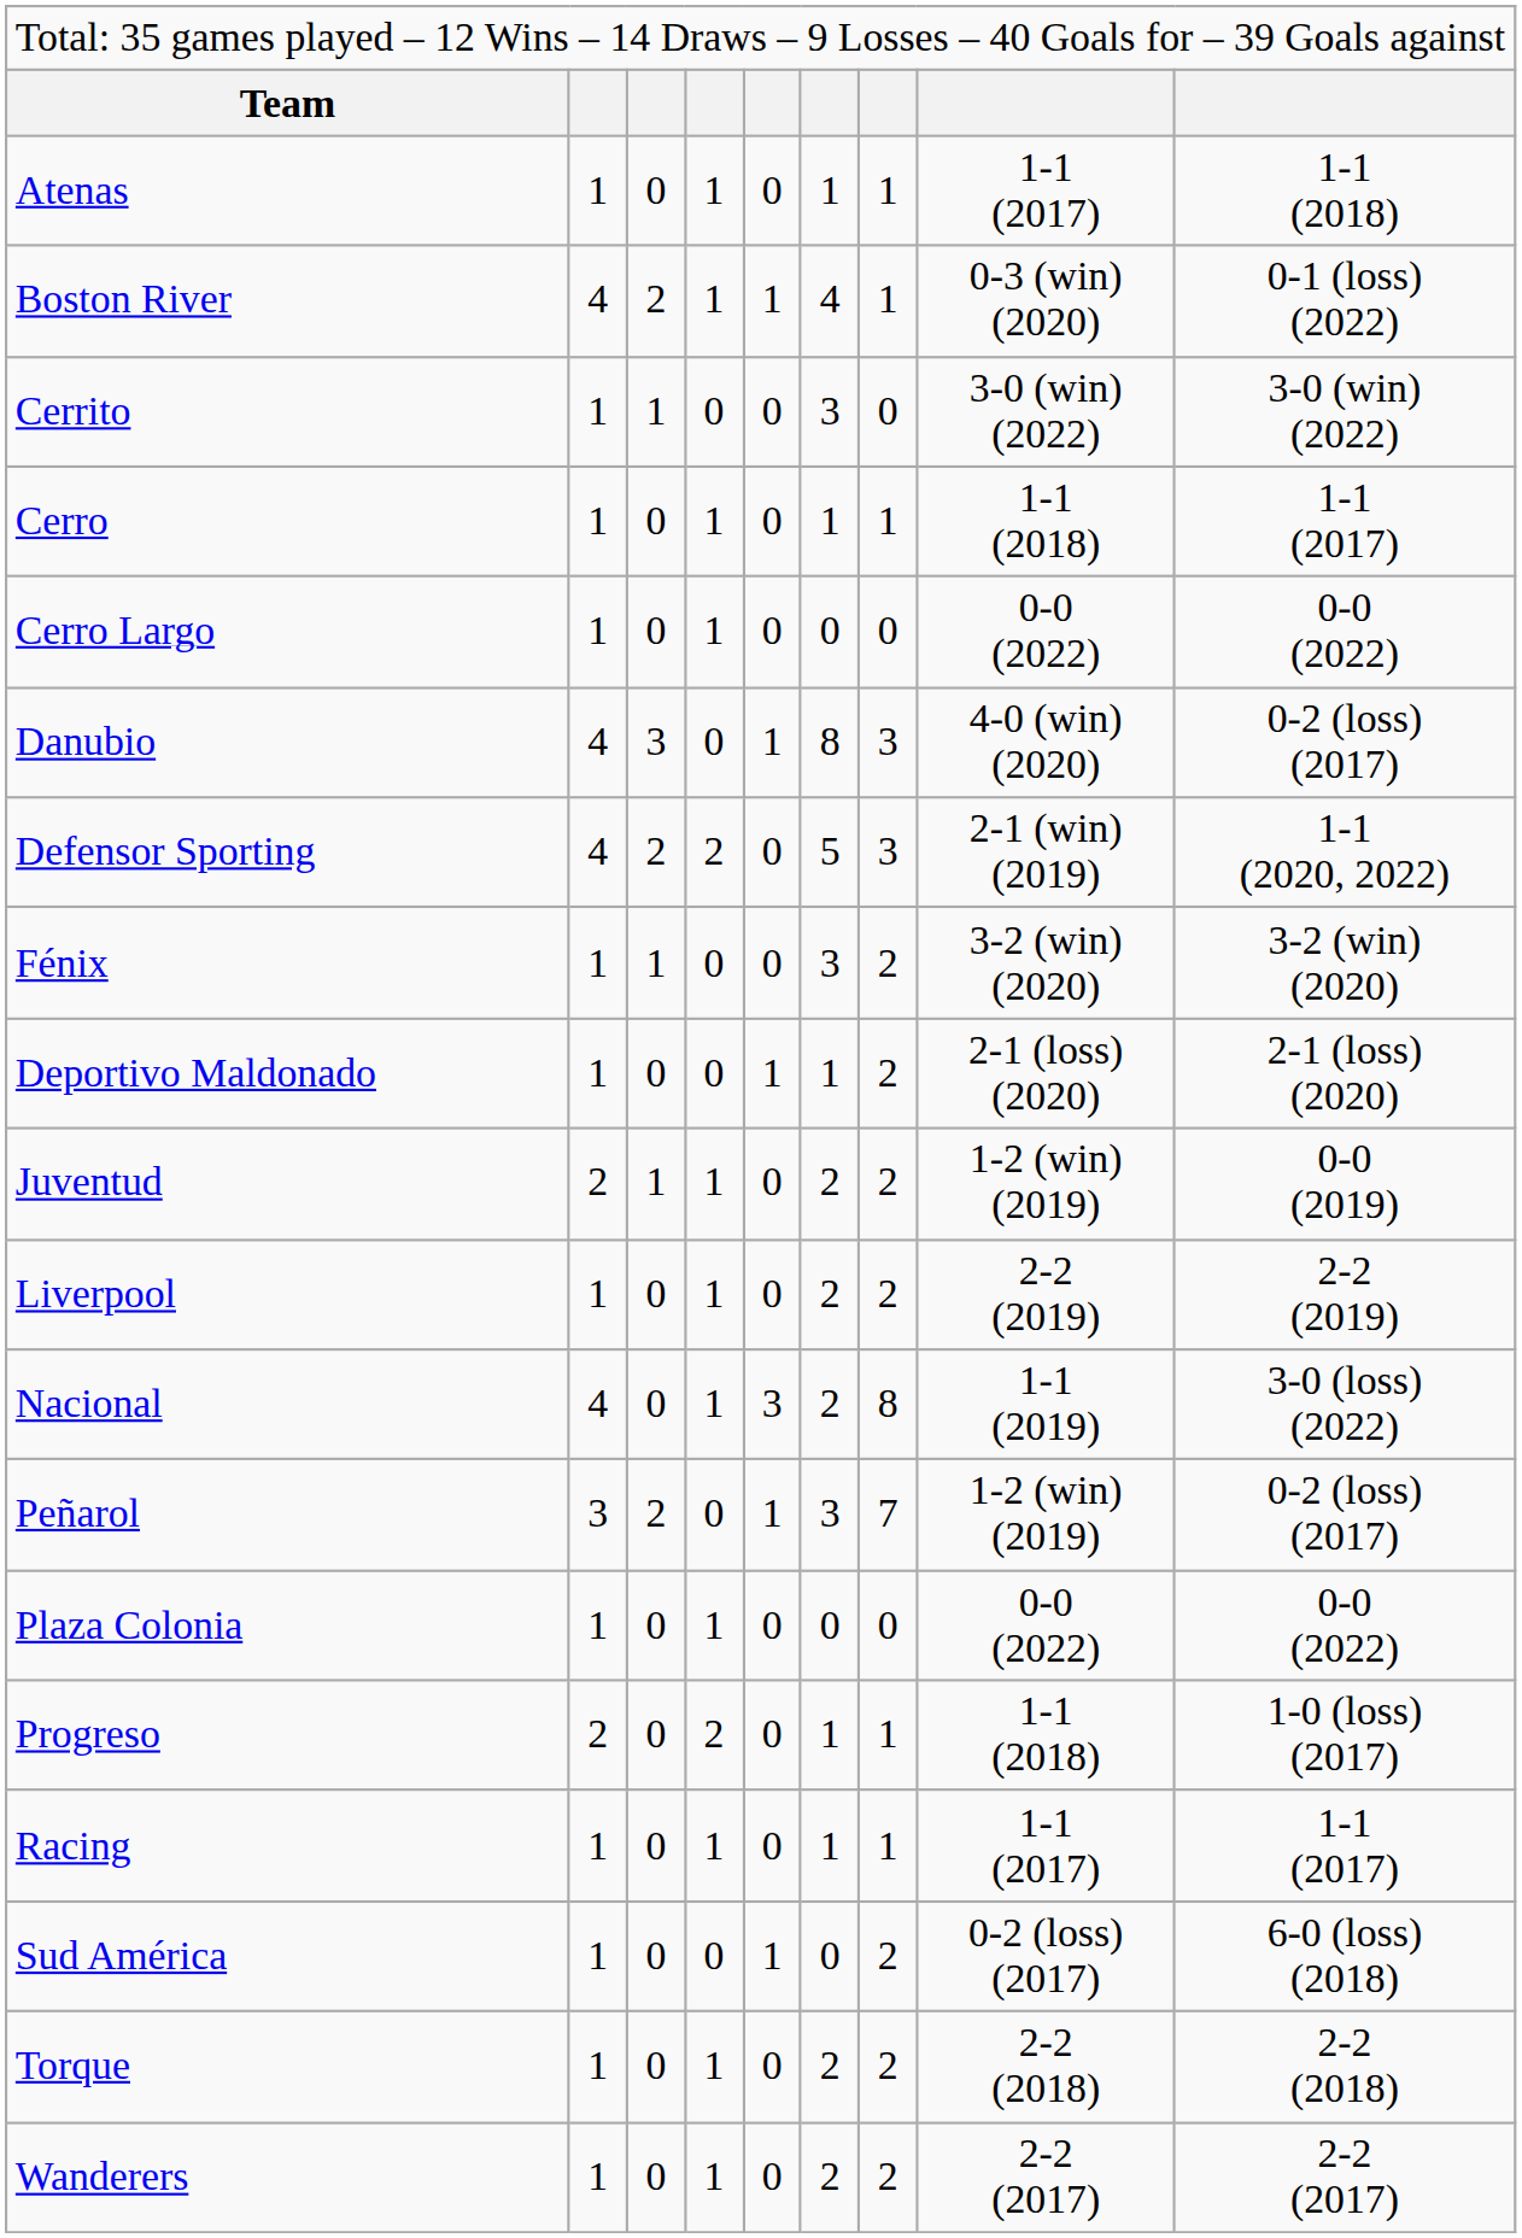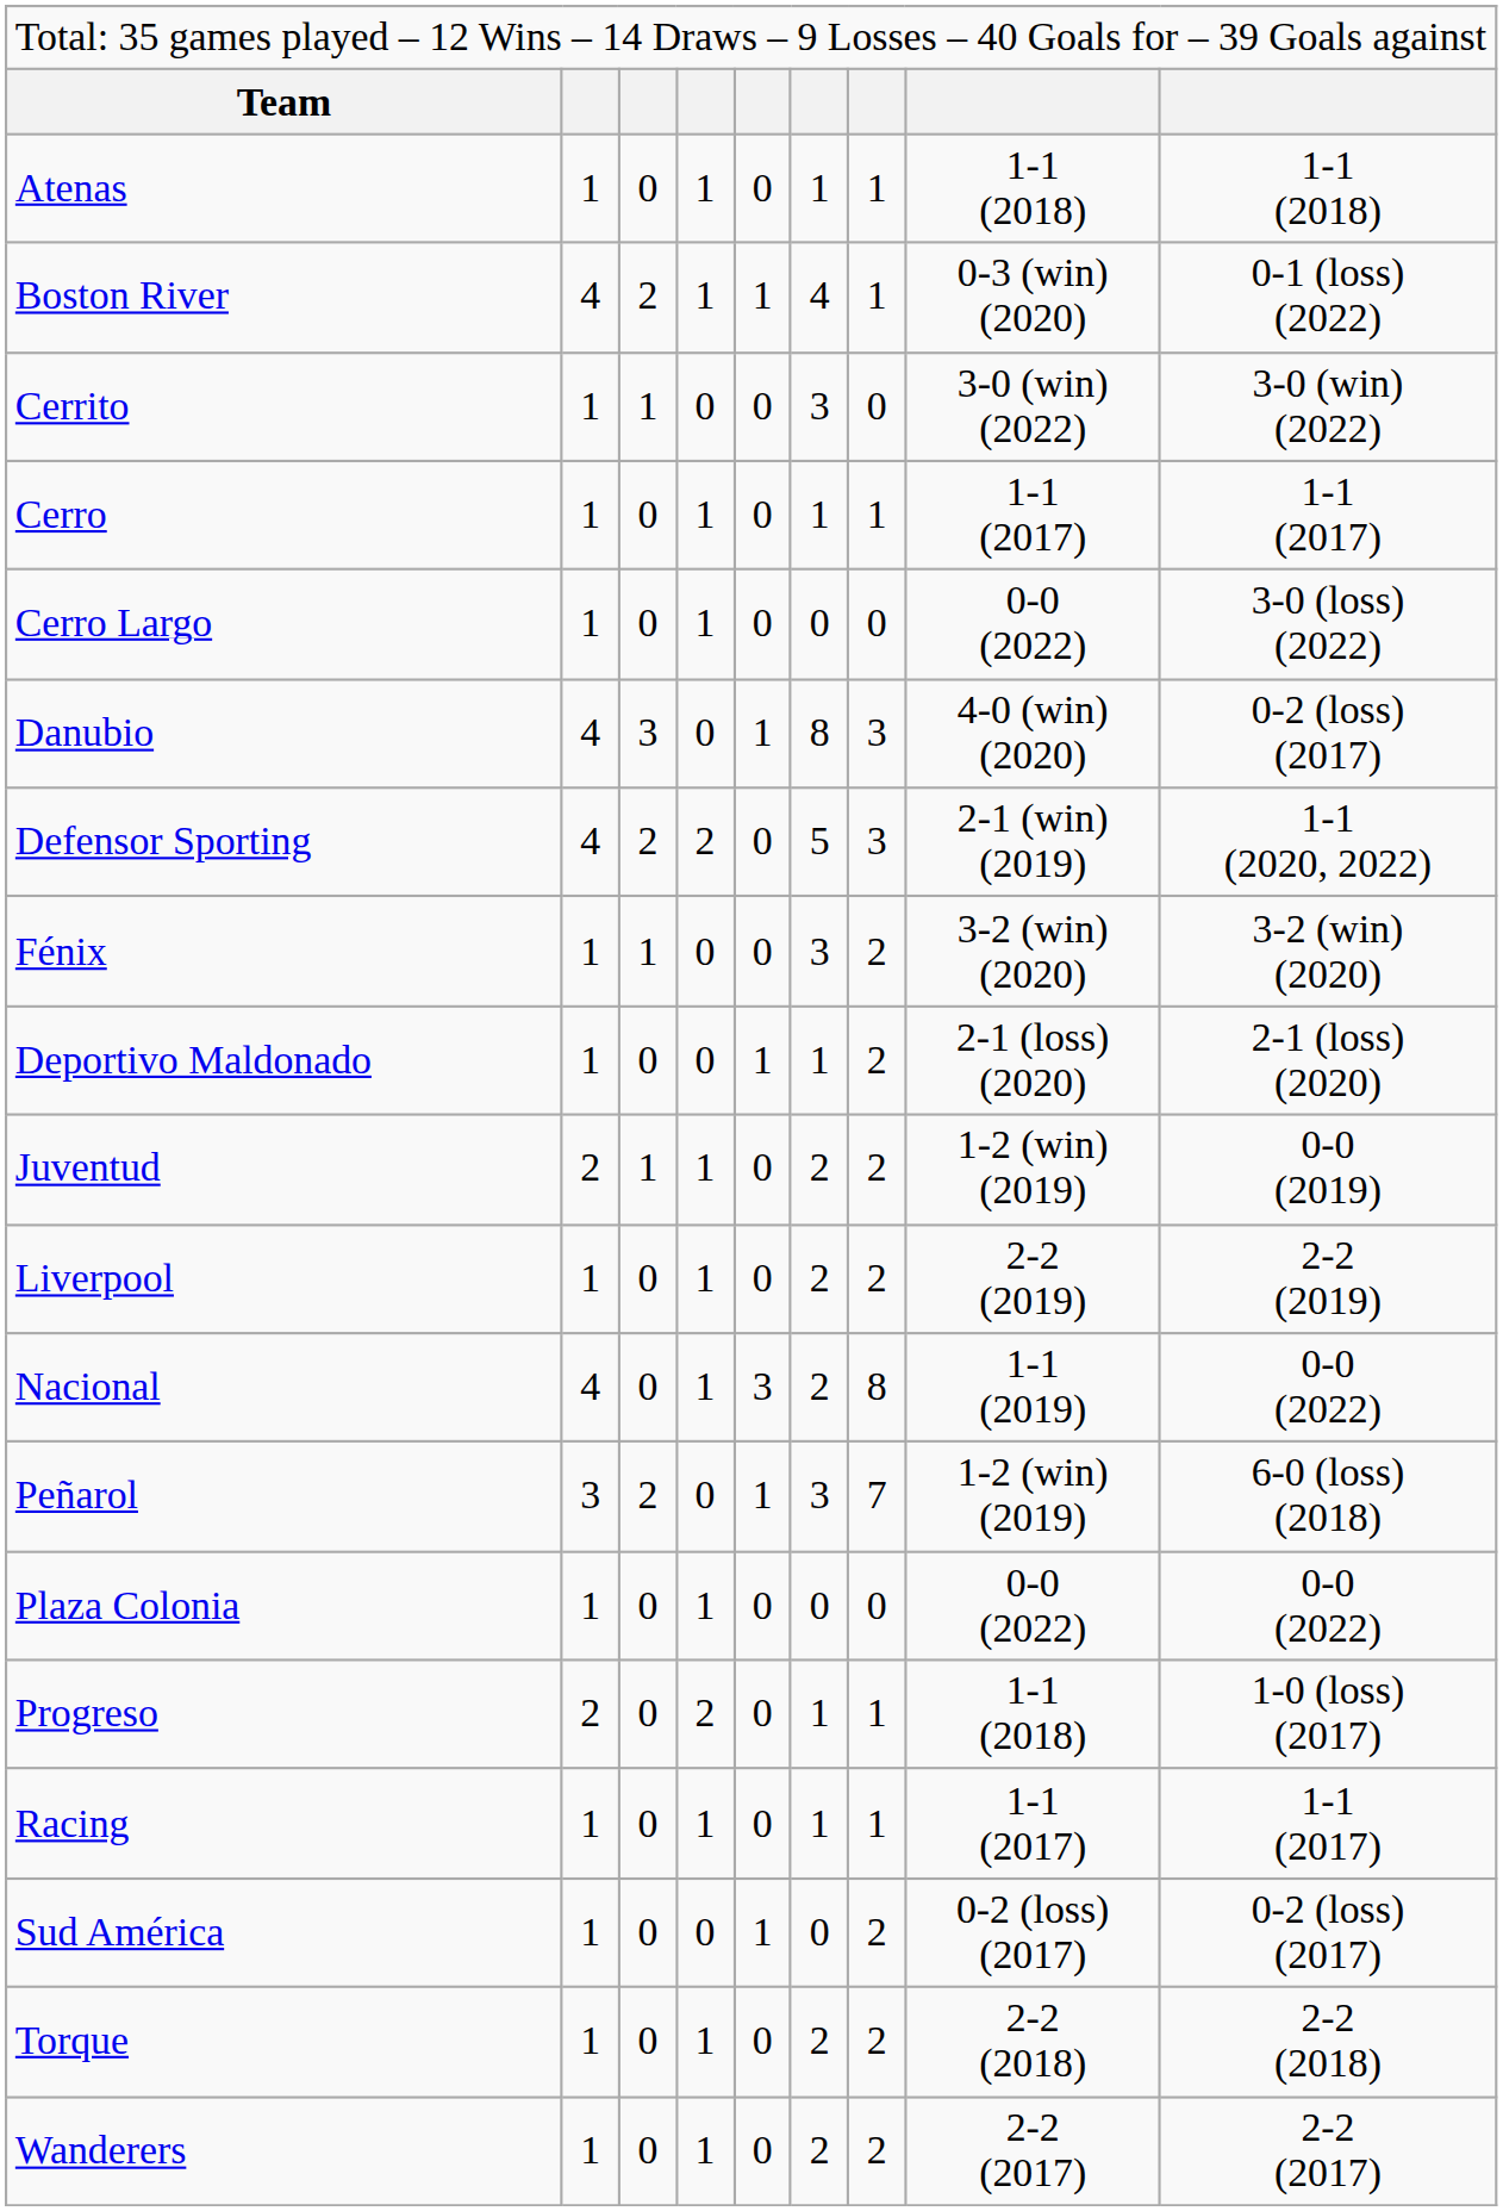Atenas | column 8: 1-1 (2017) -> 1-1 (2018)
Cerro | column 8: 1-1 (2018) -> 1-1 (2017)
Cerro Largo | column 9: 0-0 (2022) -> 3-0 (loss) (2022)
Nacional | column 9: 3-0 (loss) (2022) -> 0-0 (2022)
Peñarol | column 9: 0-2 (loss) (2017) -> 6-0 (loss) (2018)
Sud América | column 9: 6-0 (loss) (2018) -> 0-2 (loss) (2017)
